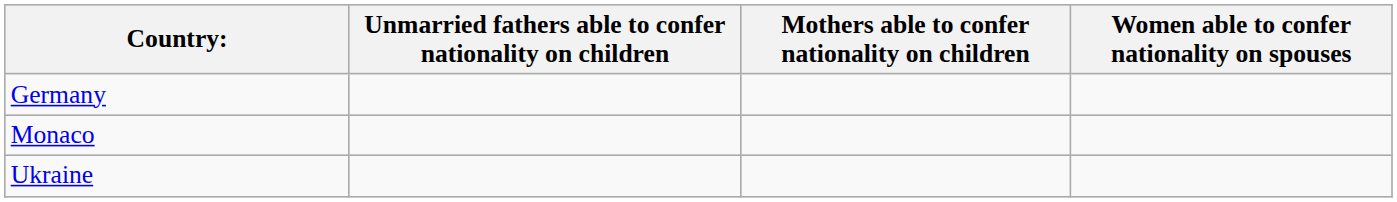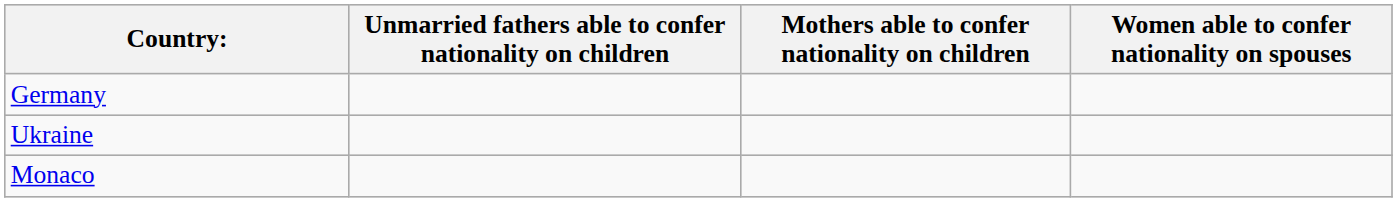rows swapped: Monaco <-> Ukraine
